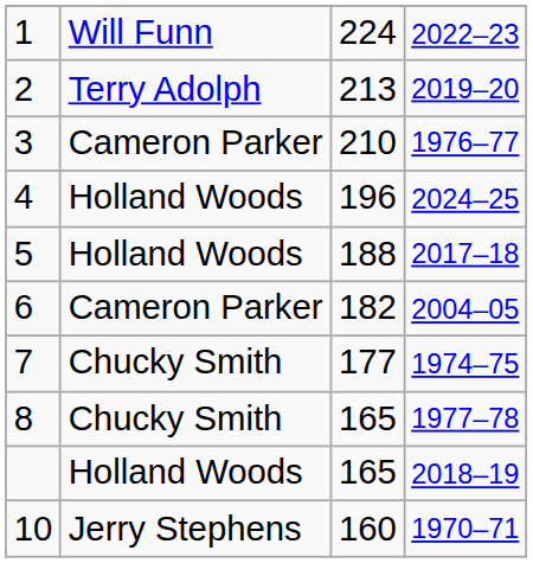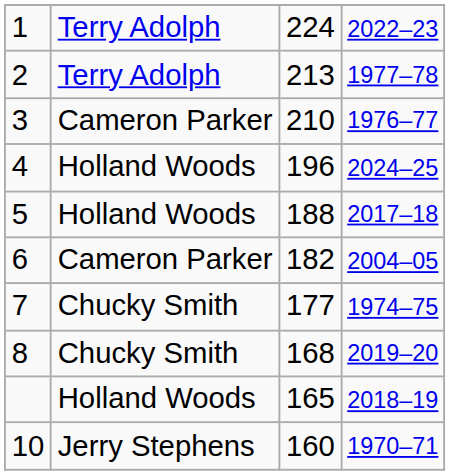1 | column 2: Will Funn -> Terry Adolph
2 | column 4: 2019–20 -> 1977–78
8 | column 3: 165 -> 168
8 | column 4: 1977–78 -> 2019–20
